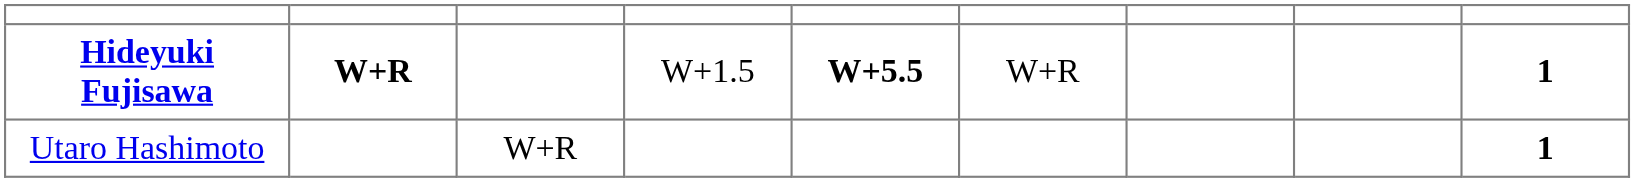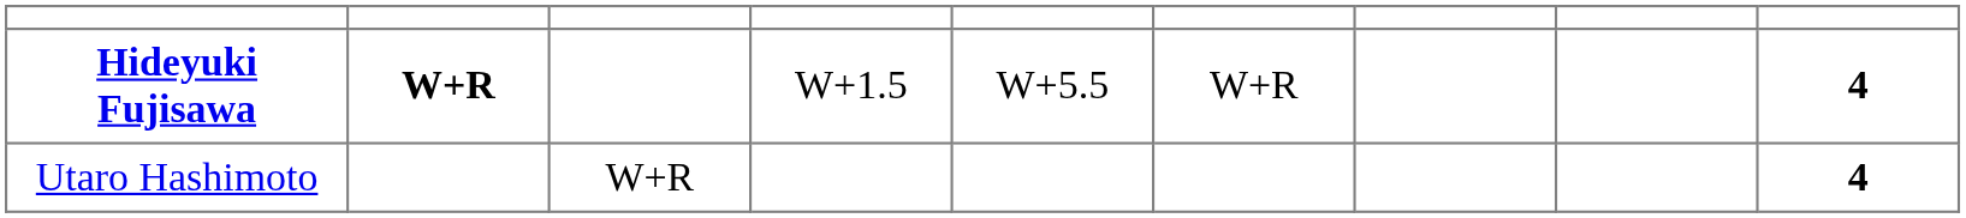Hideyuki Fujisawa | column 5: bold -> normal
Hideyuki Fujisawa | column 9: 1 -> 4
Utaro Hashimoto | column 9: 1 -> 4
